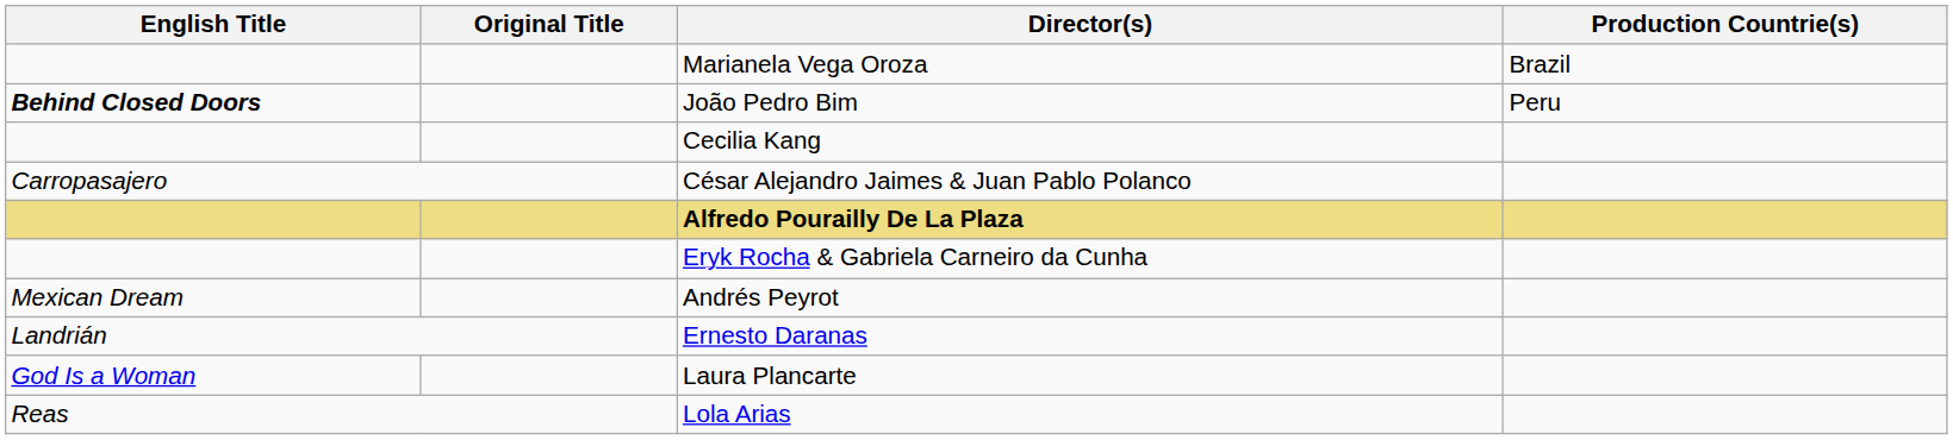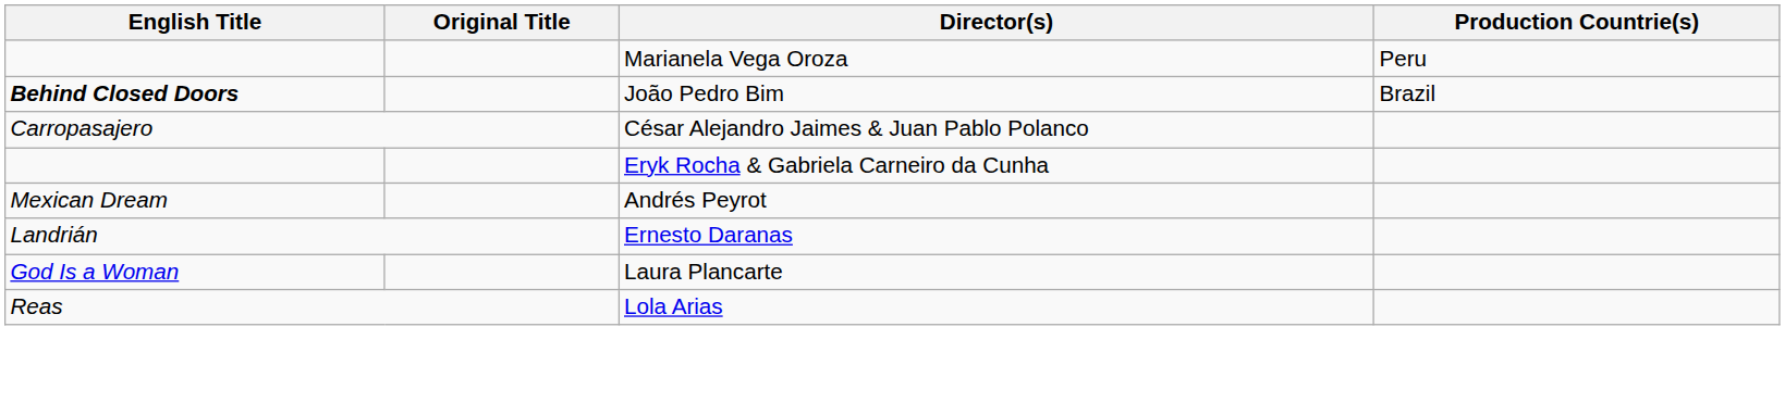Marianela Vega Oroza | Production Countrie(s): Brazil -> Peru
João Pedro Bim | Production Countrie(s): Peru -> Brazil
- row: Cecilia Kang
- row: Alfredo Pourailly De La Plaza
